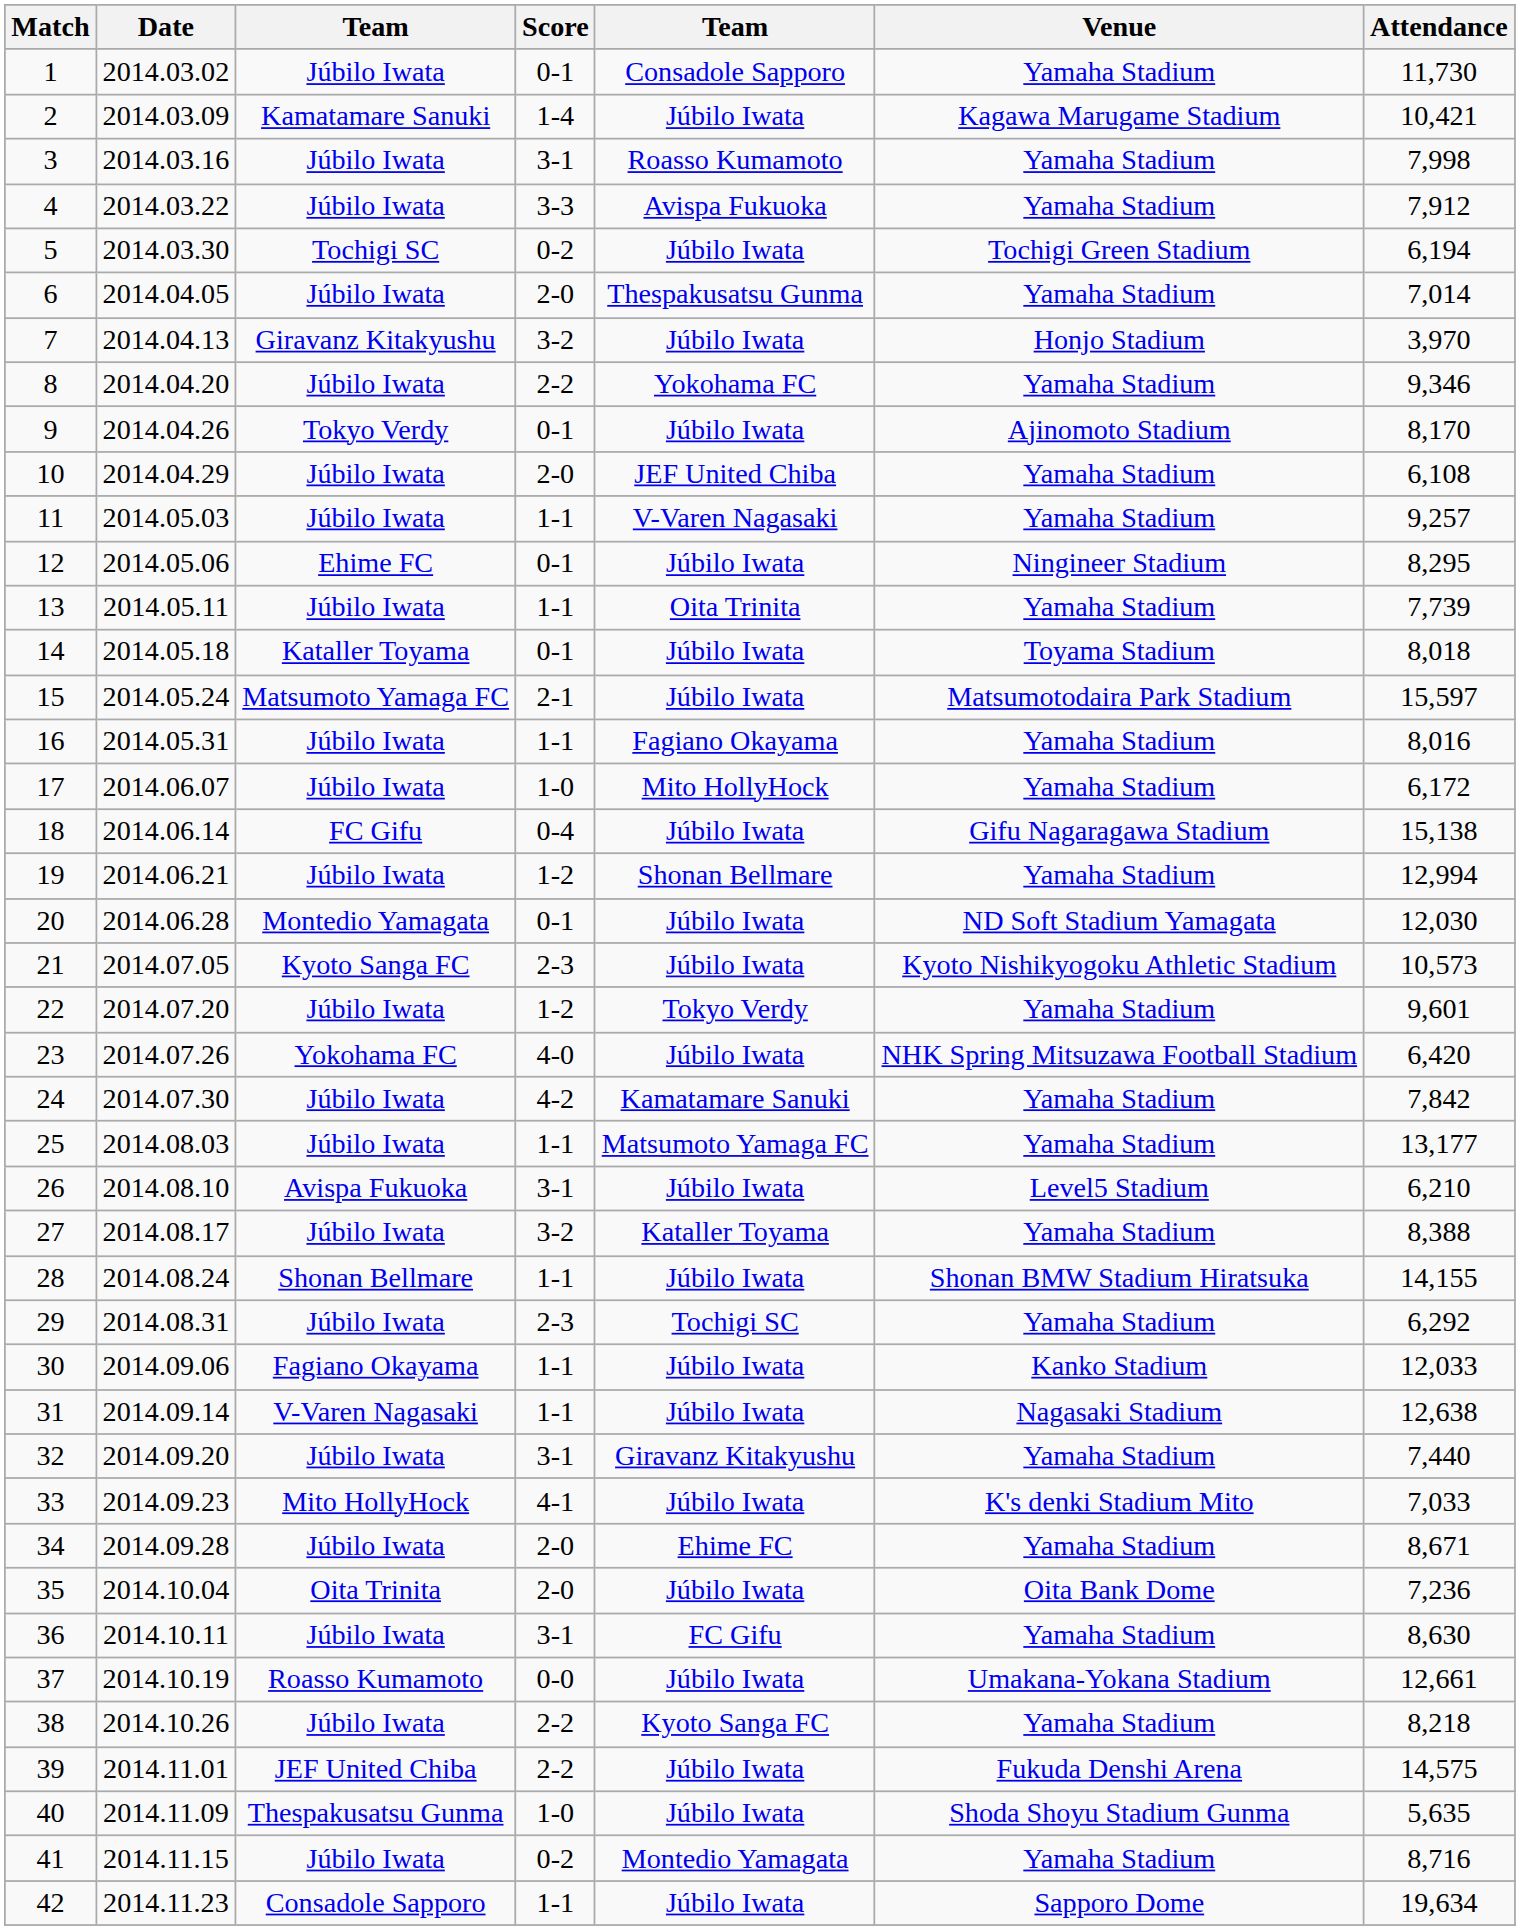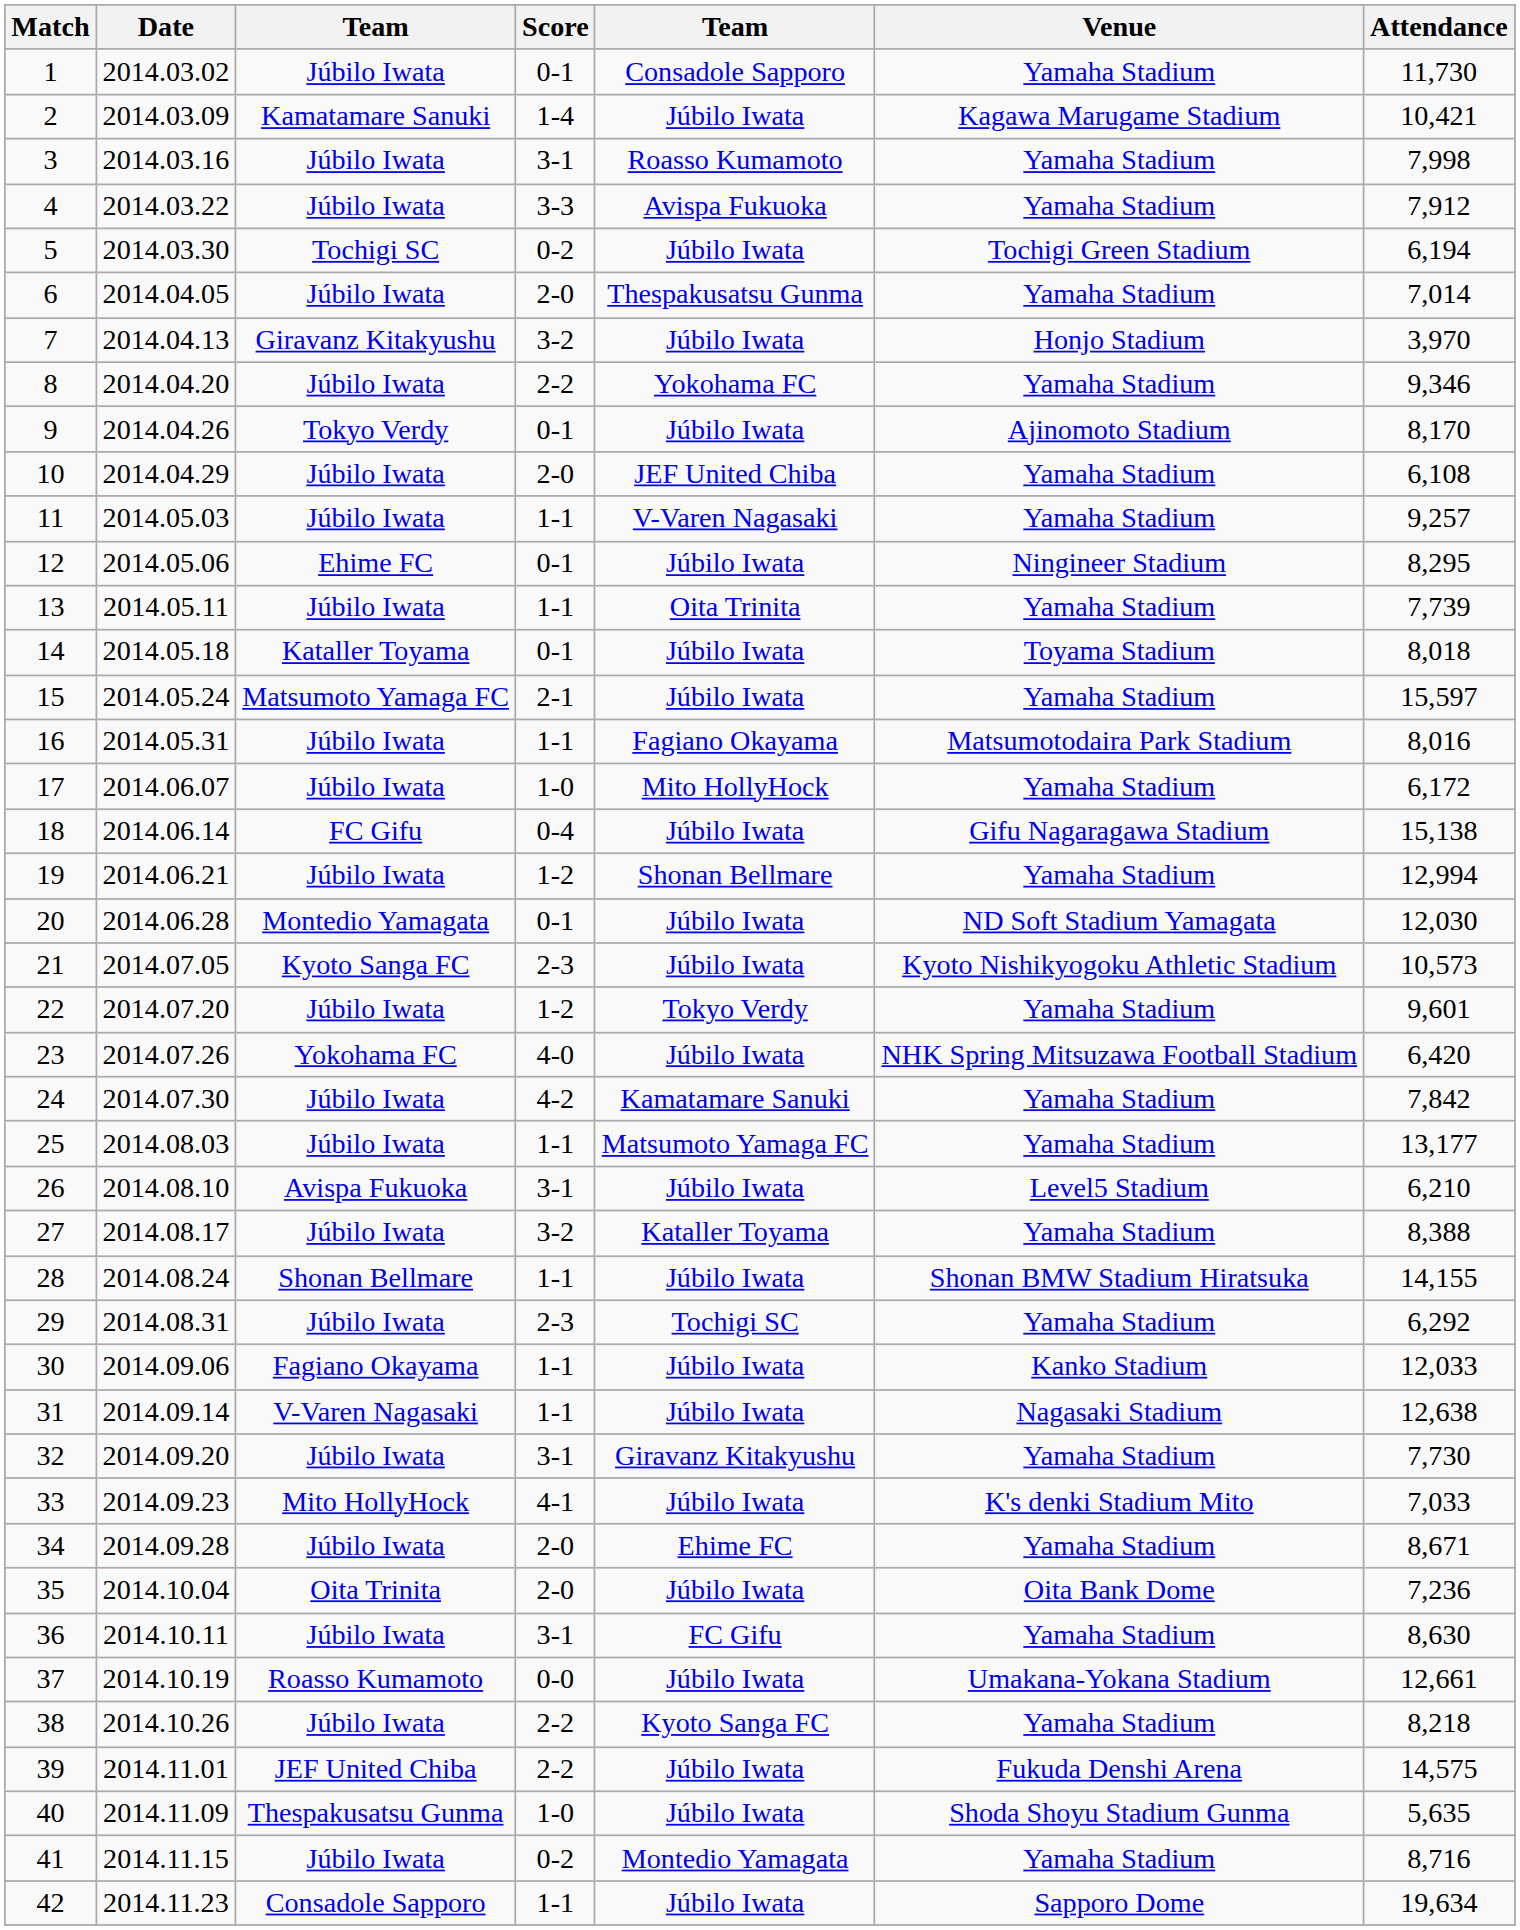15 | Venue: Matsumotodaira Park Stadium -> Yamaha Stadium
16 | Venue: Yamaha Stadium -> Matsumotodaira Park Stadium
32 | Attendance: 7,440 -> 7,730
